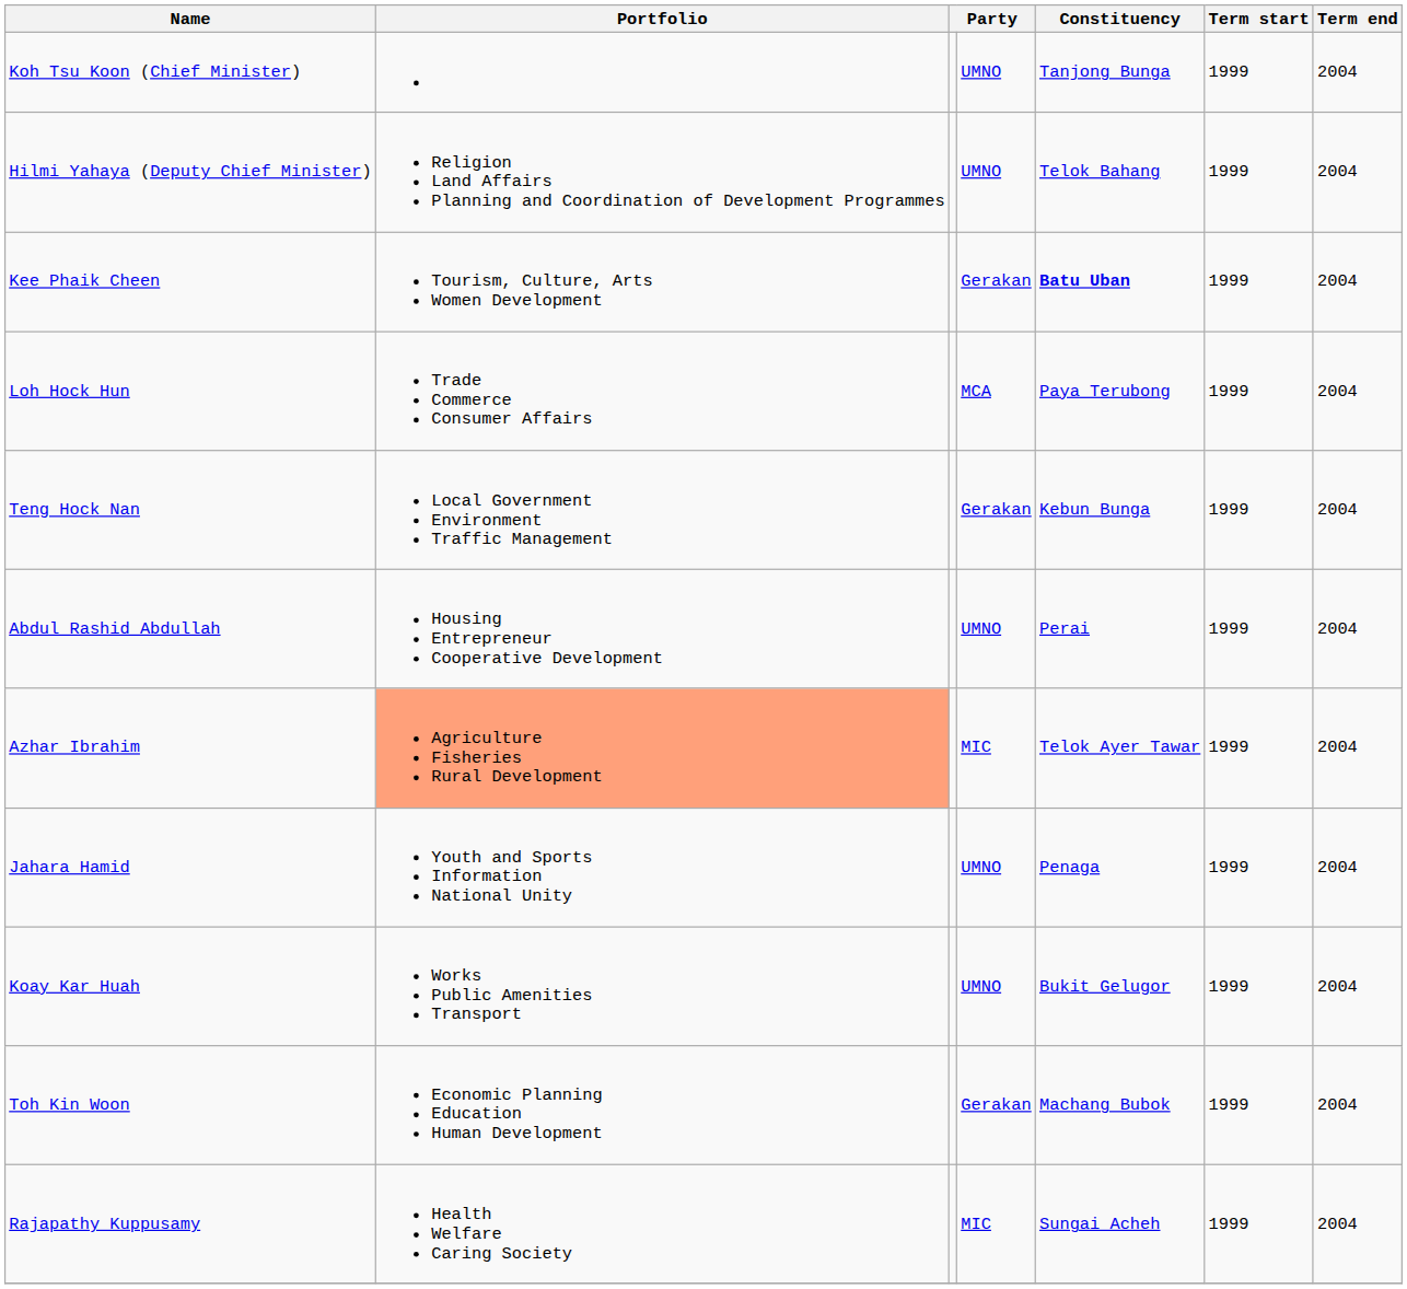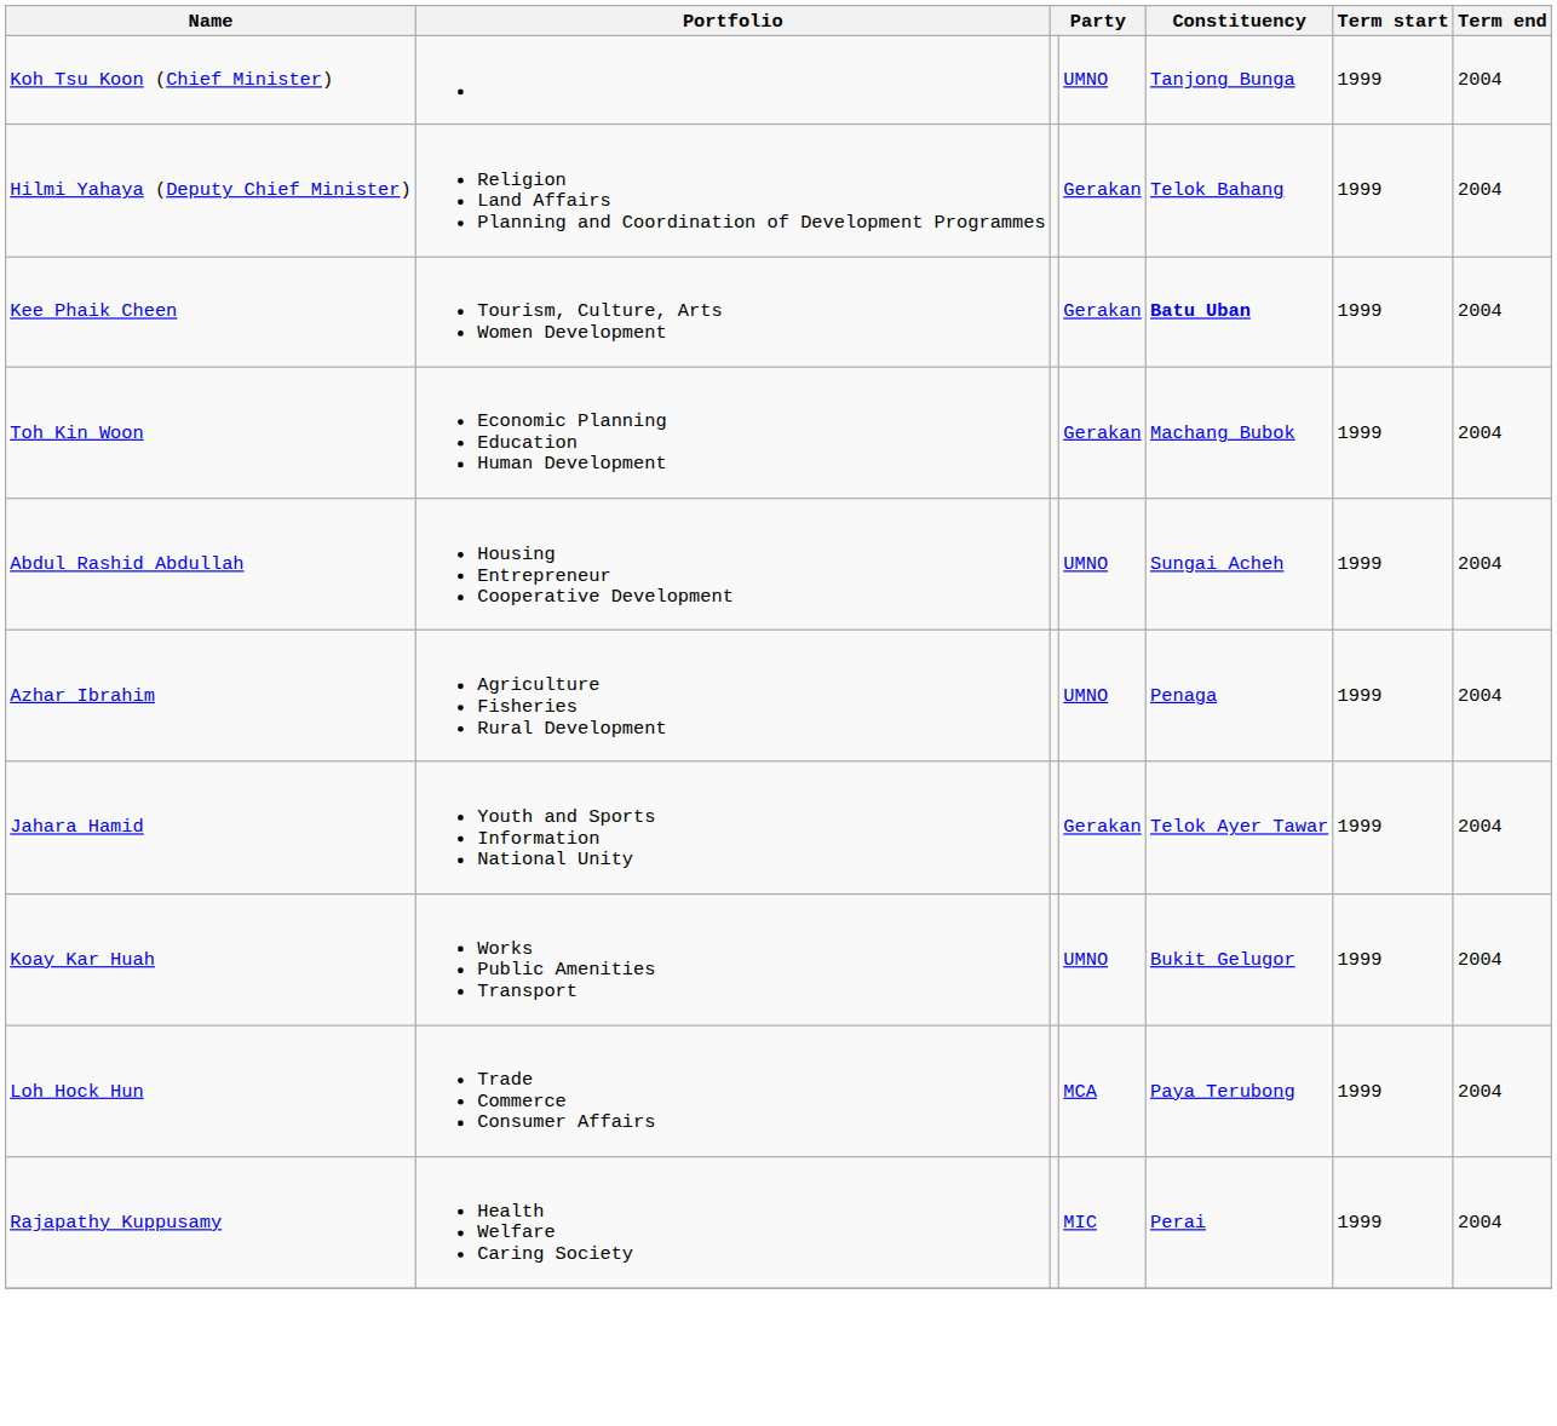Hilmi Yahaya (Deputy Chief Minister) | column 4: UMNO -> Gerakan
rows swapped: Toh Kin Woon <-> Loh Hock Hun
- row: Teng Hock Nan | Local Government Environment Traffic Management | Gerakan | Kebun Bunga | 1999 | 2004
Abdul Rashid Abdullah | Constituency: Perai -> Sungai Acheh
Azhar Ibrahim | Portfolio: lightsalmon background -> no background
Azhar Ibrahim | column 4: MIC -> UMNO
Azhar Ibrahim | Constituency: Telok Ayer Tawar -> Penaga
Jahara Hamid | column 4: UMNO -> Gerakan
Jahara Hamid | Constituency: Penaga -> Telok Ayer Tawar
Rajapathy Kuppusamy | Constituency: Sungai Acheh -> Perai
